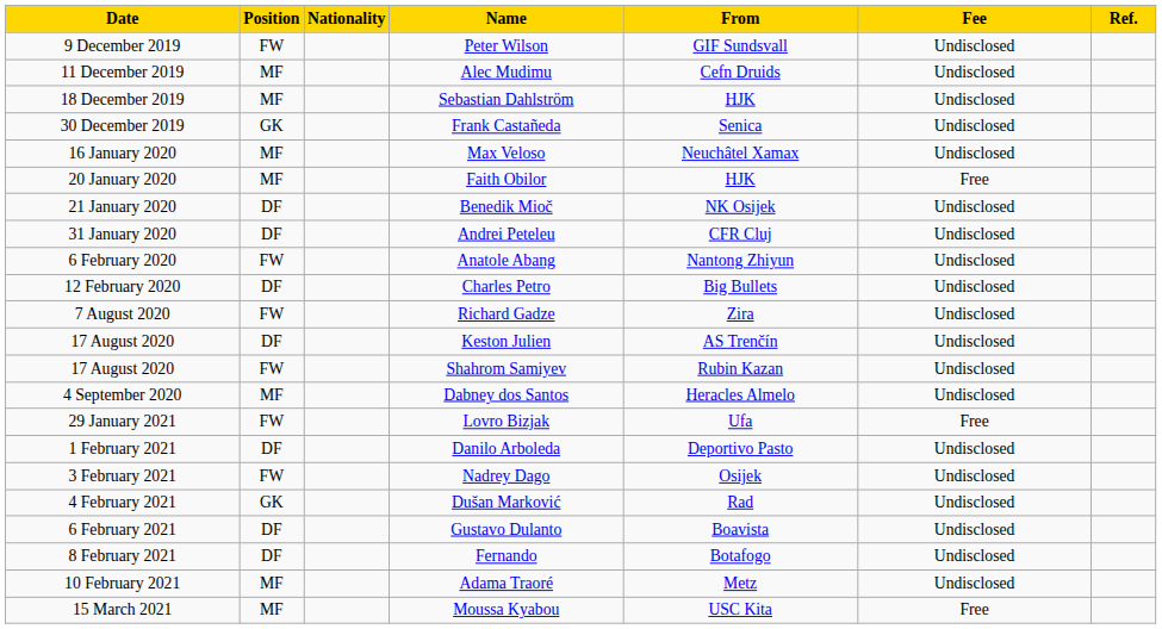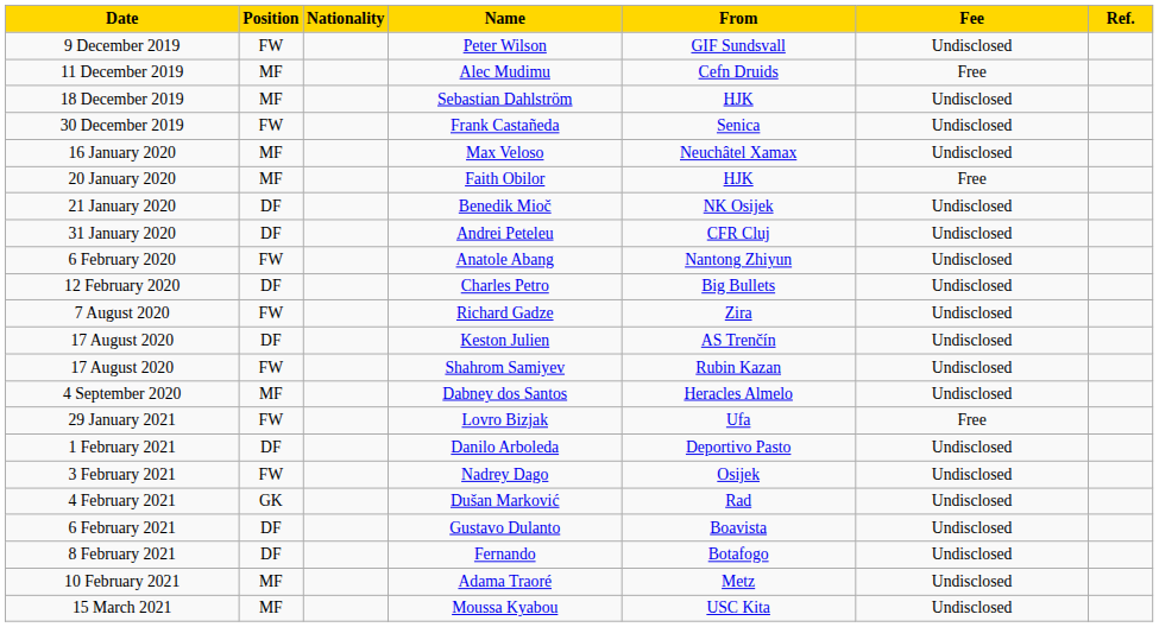Alec Mudimu | Fee: Undisclosed -> Free
Frank Castañeda | Position: GK -> FW
Moussa Kyabou | Fee: Free -> Undisclosed
